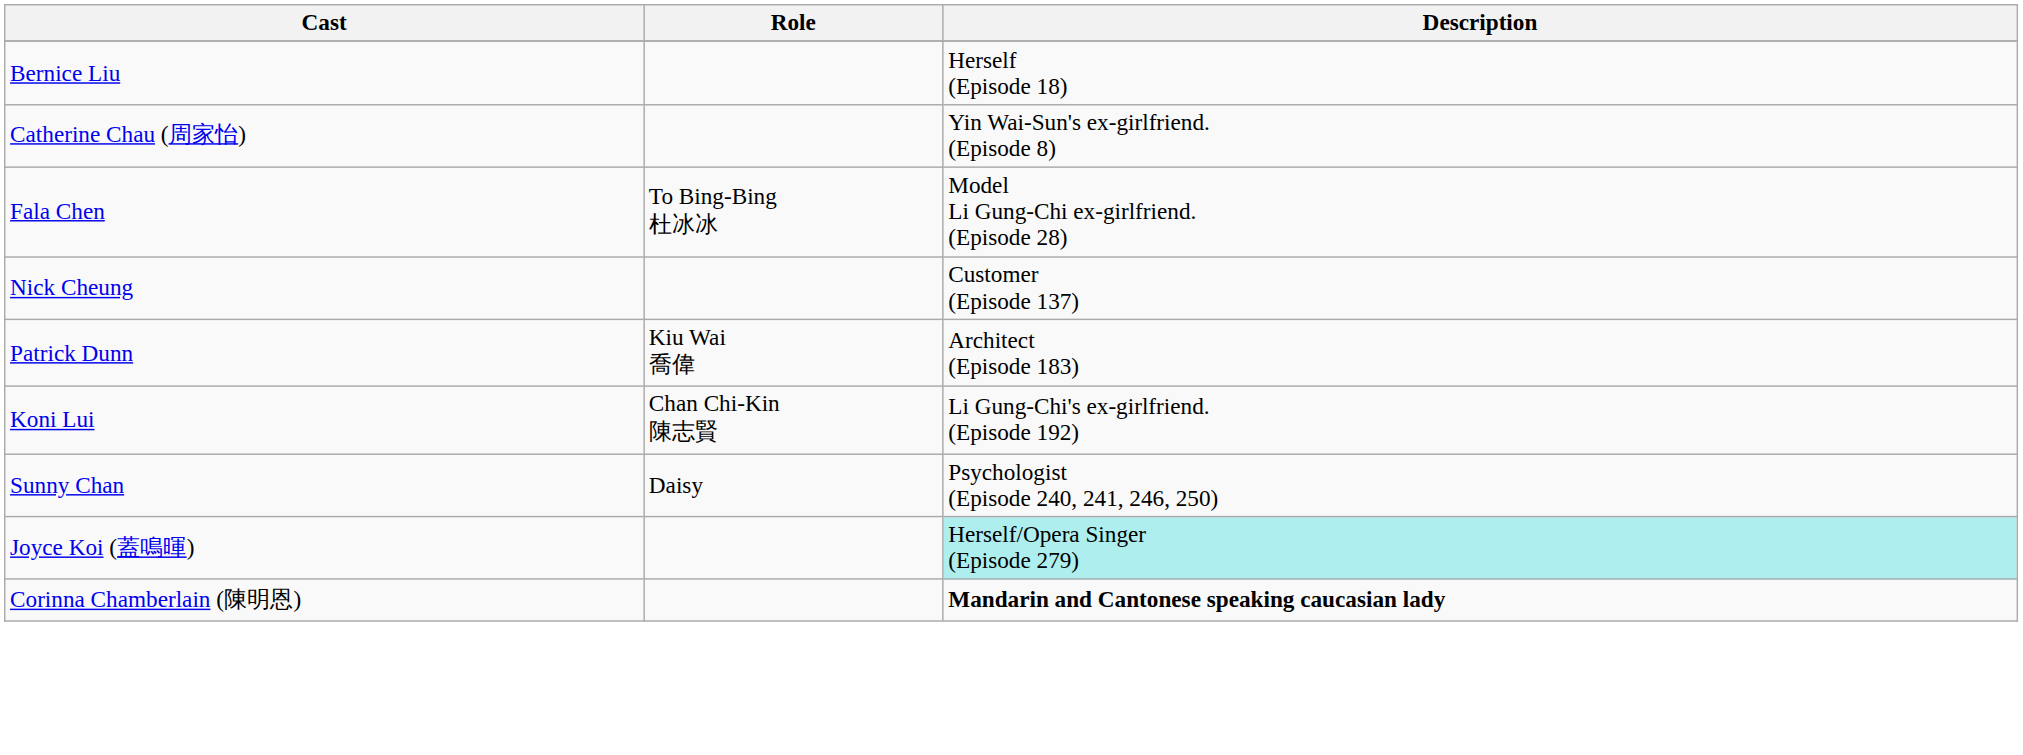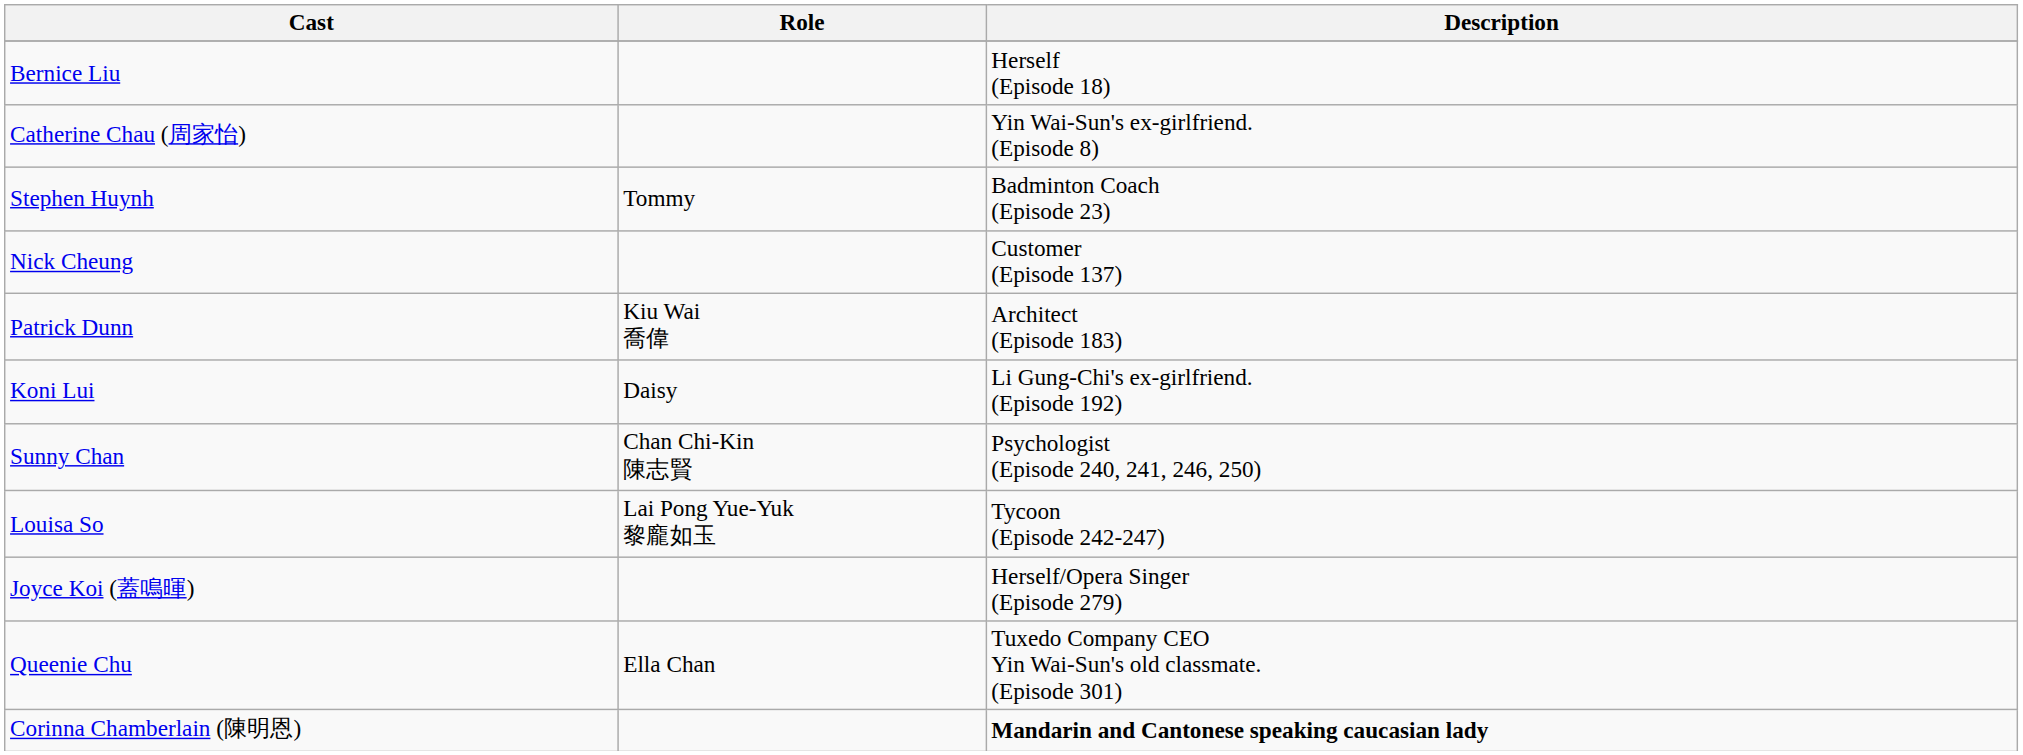+ row: Stephen Huynh | Tommy | Badminton Coach (Episode 23)
- row: Fala Chen | To Bing-Bing 杜冰冰 | Model Li Gung-Chi ex-girlfriend. (Episode 28)
Koni Lui | Role: Chan Chi-Kin 陳志賢 -> Daisy
Sunny Chan | Role: Daisy -> Chan Chi-Kin 陳志賢
+ row: Louisa So | Lai Pong Yue-Yuk 黎龐如玉 | Tycoon (Episode 242-247)
Joyce Koi (蓋鳴暉) | Description: paleturquoise background -> no background
+ row: Queenie Chu | Ella Chan | Tuxedo Company CEO Yin Wai-Sun's old classmate. (Episode 301)
